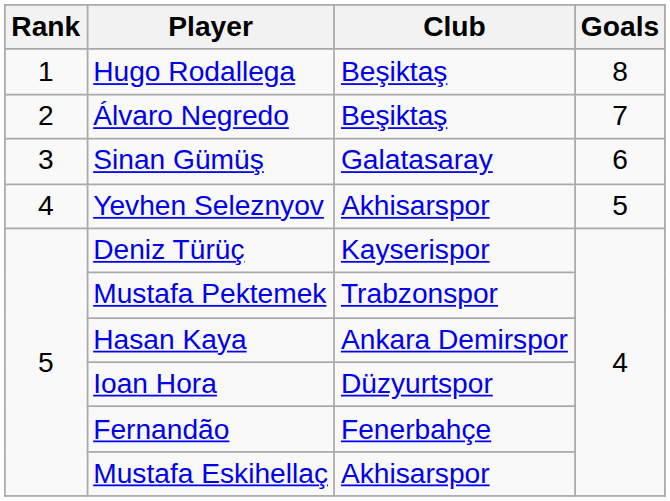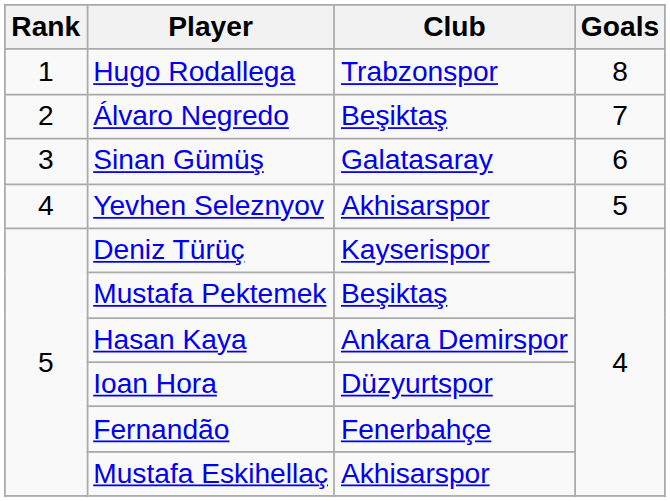Hugo Rodallega | Club: Beşiktaş -> Trabzonspor
Mustafa Pektemek | Club: Trabzonspor -> Beşiktaş
